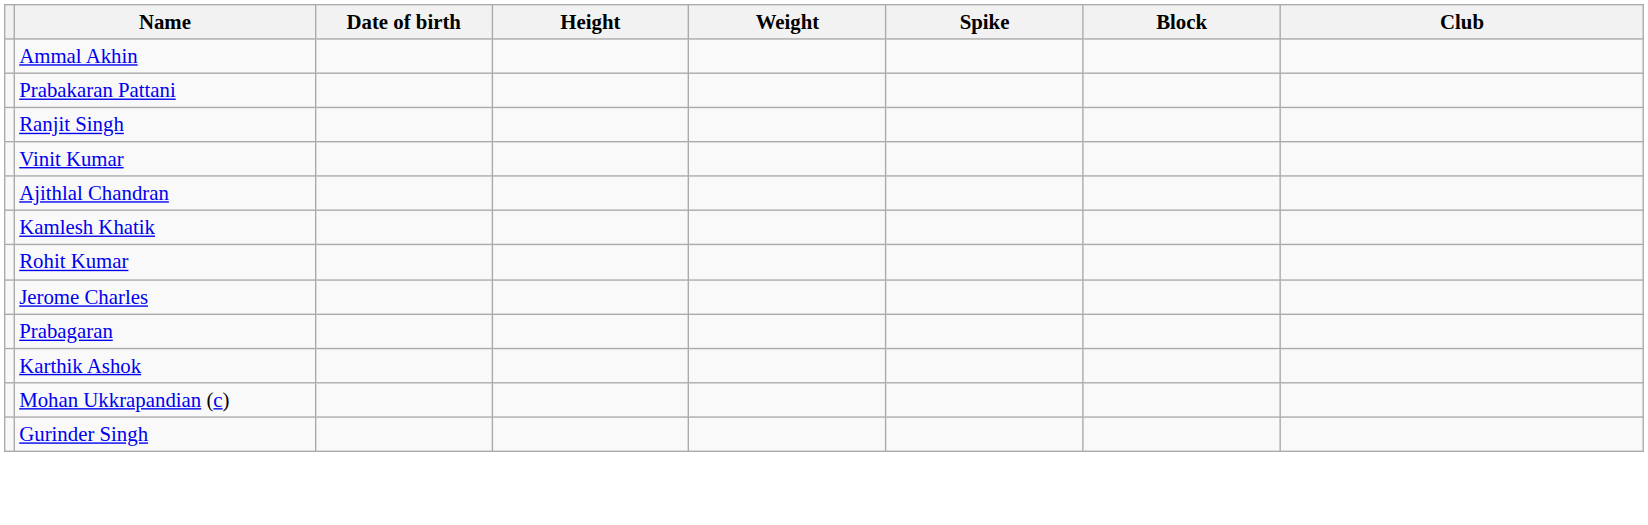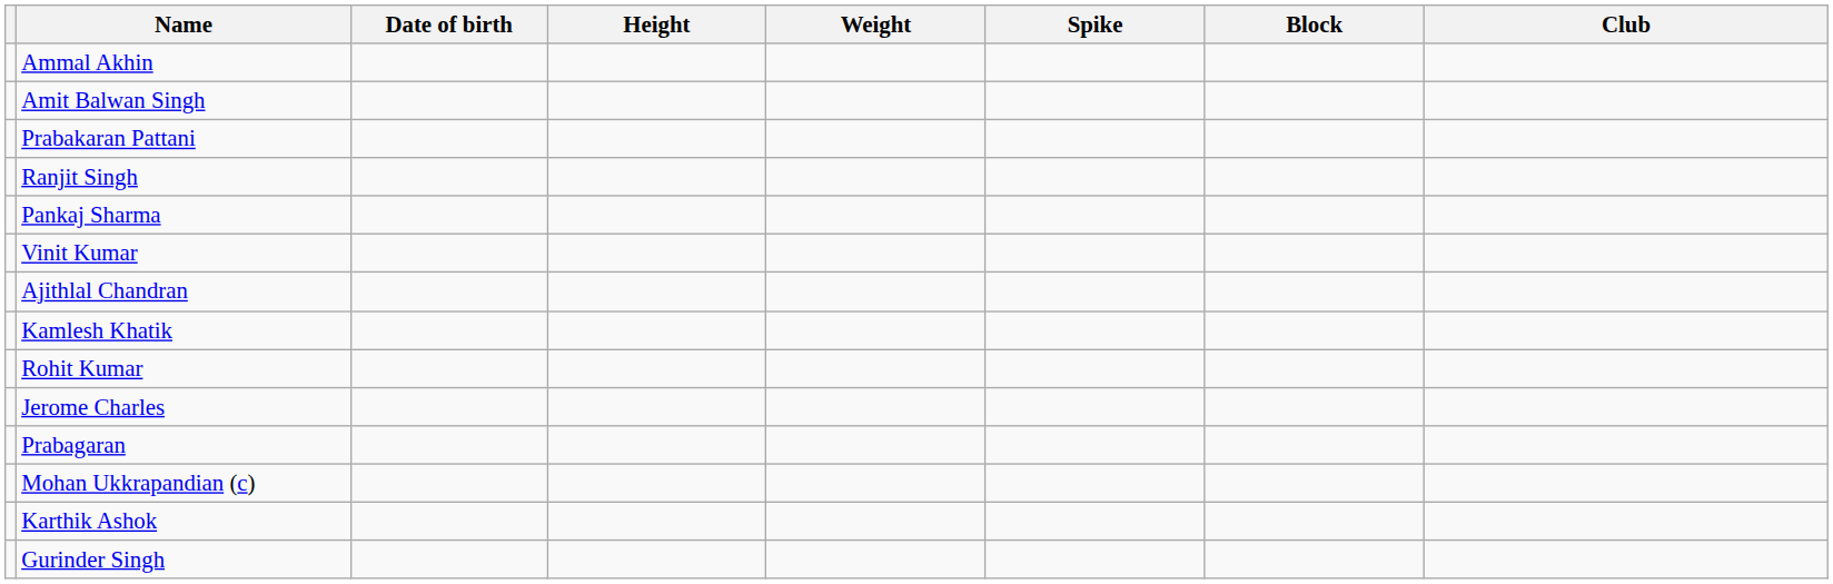+ row: Amit Balwan Singh
+ row: Pankaj Sharma
rows swapped: Karthik Ashok <-> Mohan Ukkrapandian (c)
